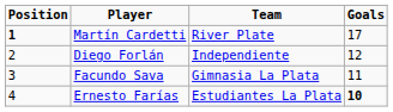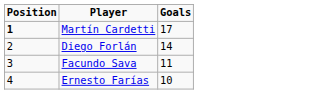- column: Team | River Plate | Independiente | Gimnasia La Plata | Estudiantes La Plata
Diego Forlán | Goals: 12 -> 14
Ernesto Farías | Goals: bold -> normal
